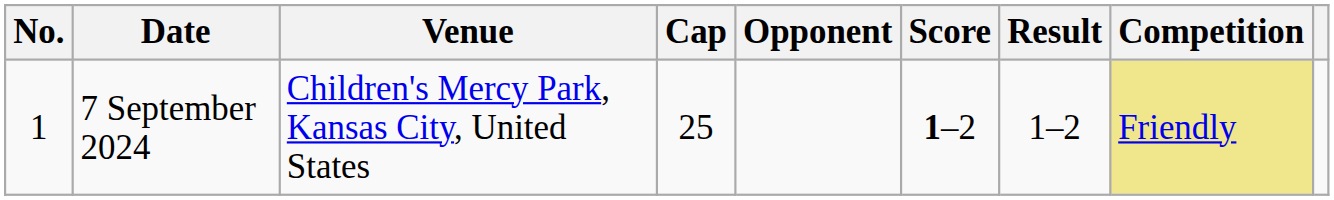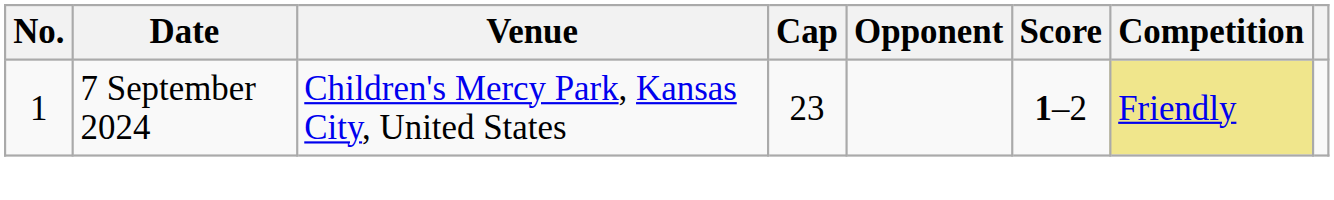- column: Result | 1–2
7 September 2024 | Cap: 25 -> 23
